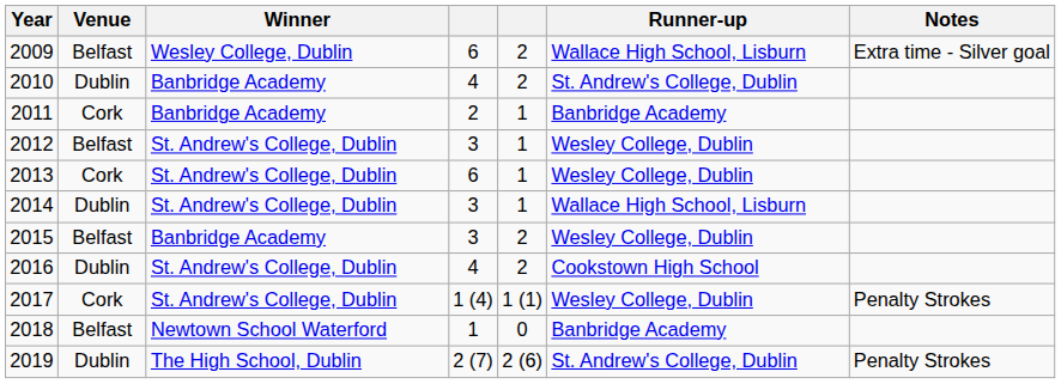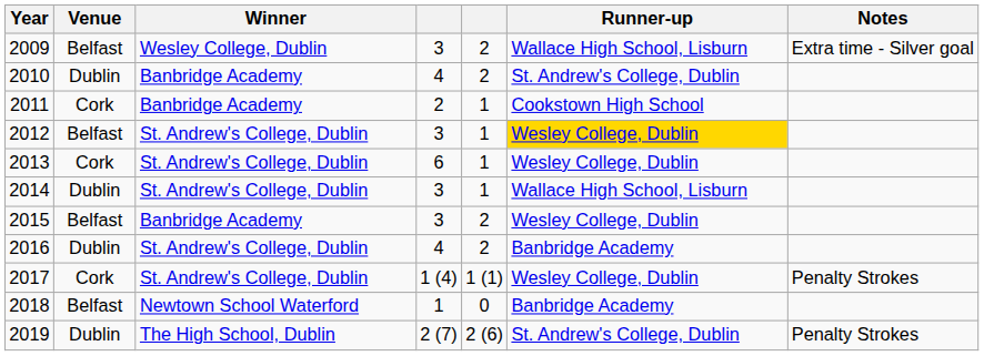2009 | column 4: 6 -> 3
2011 | Runner-up: Banbridge Academy -> Cookstown High School
2012 | Runner-up: no background -> gold background
2016 | Runner-up: Cookstown High School -> Banbridge Academy
